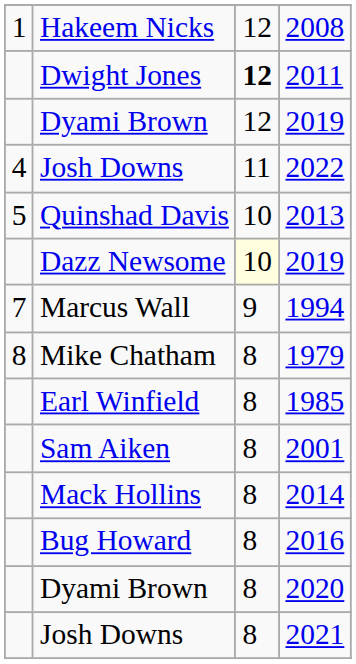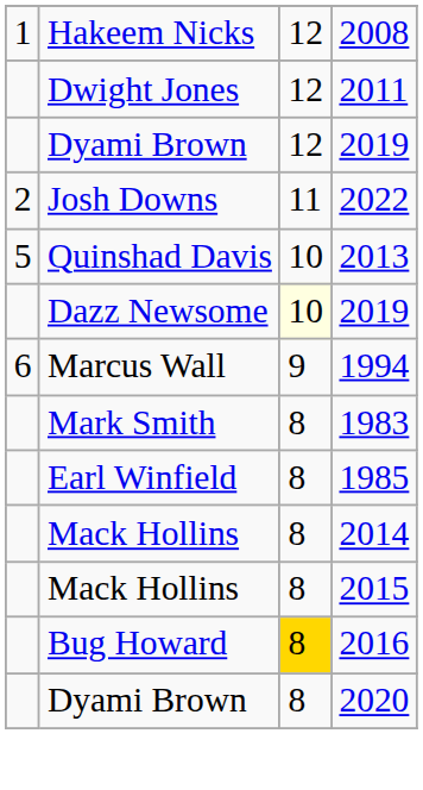2011 | column 3: bold -> normal
2022 | column 1: 4 -> 2
1994 | column 1: 7 -> 6
- row: 8 | Mike Chatham | 8 | 1979
+ row: Mark Smith | 8 | 1983
- row: Sam Aiken | 8 | 2001
+ row: Mack Hollins | 8 | 2015
2016 | column 3: no background -> gold background
- row: Josh Downs | 8 | 2021
